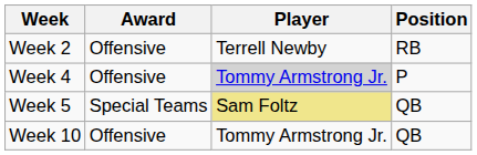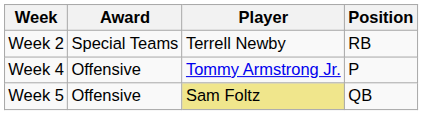Week 2 | Award: Offensive -> Special Teams
Week 4 | Player: lightgrey background -> no background
Week 5 | Award: Special Teams -> Offensive
- row: Week 10 | Offensive | Tommy Armstrong Jr. | QB
